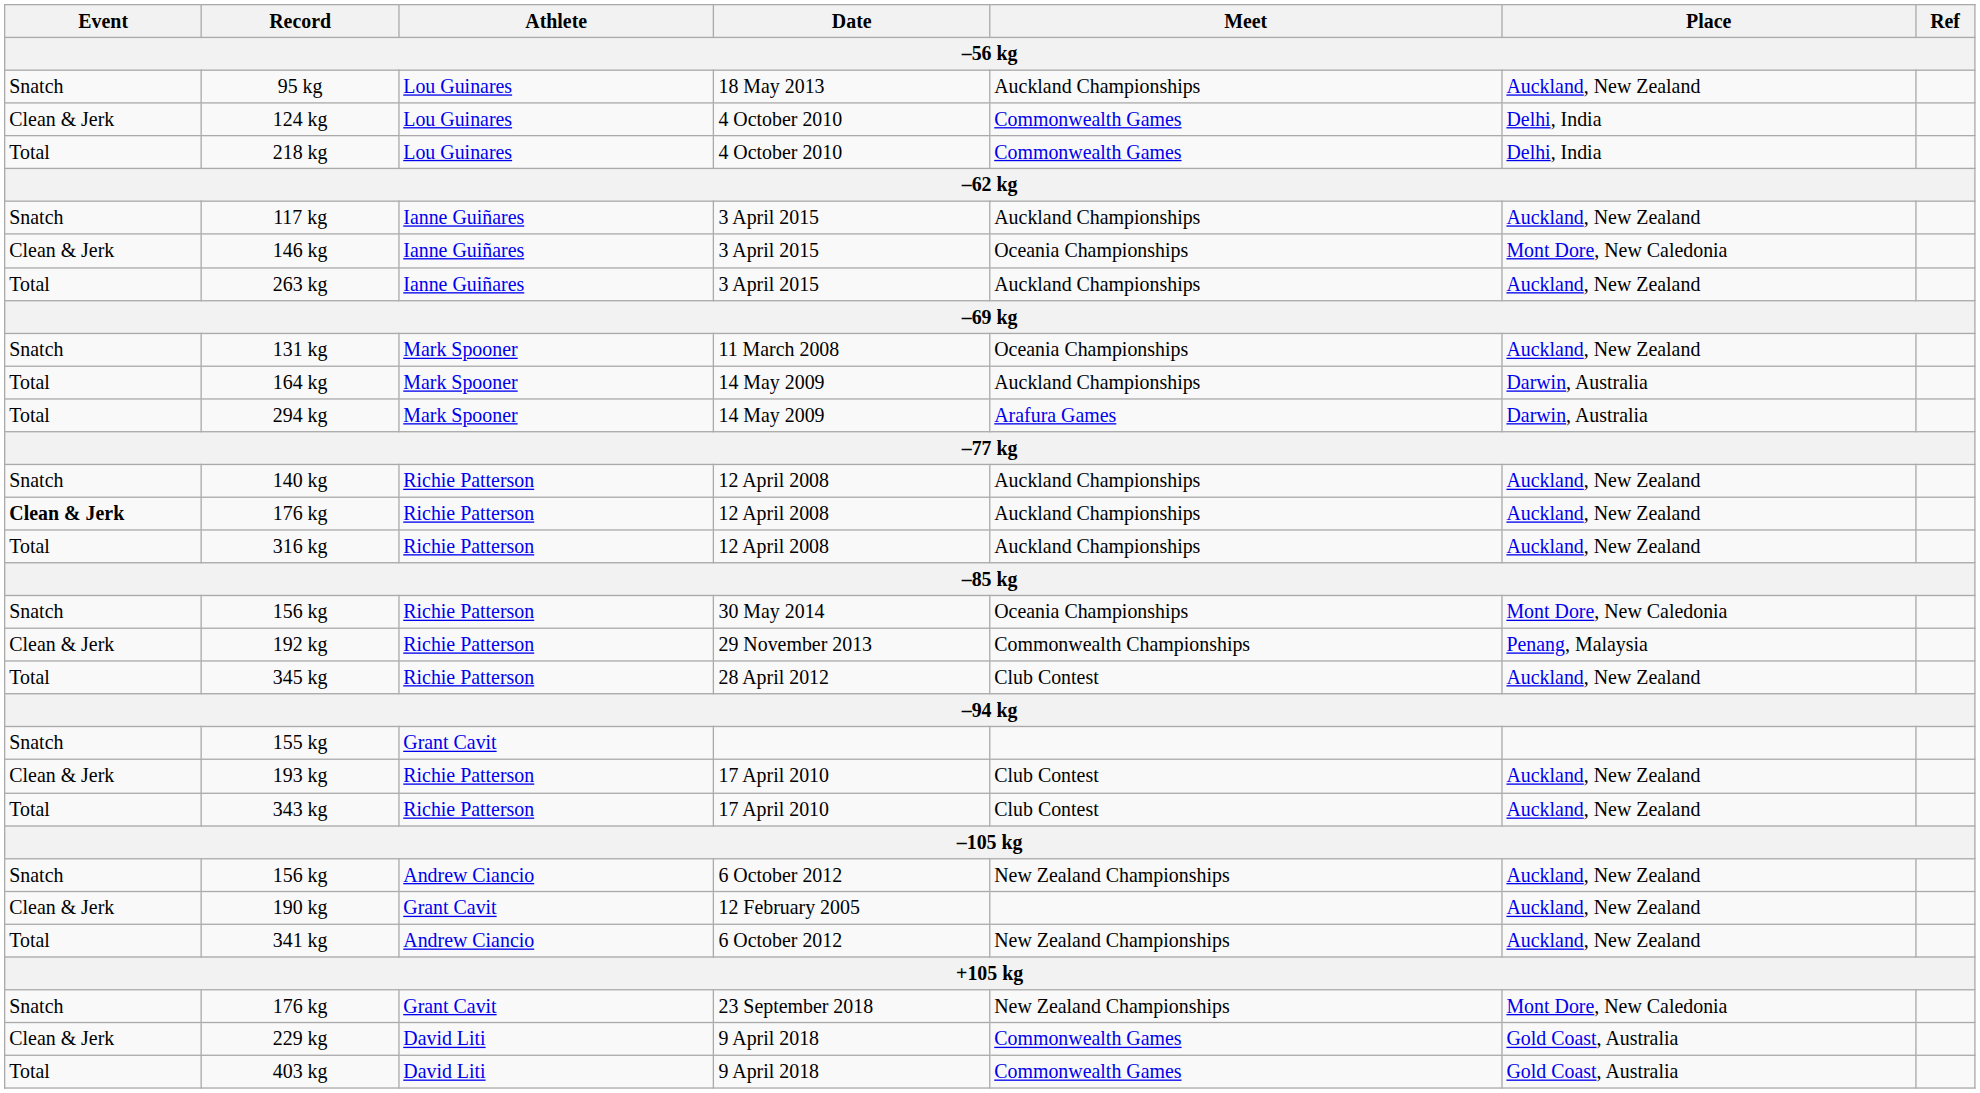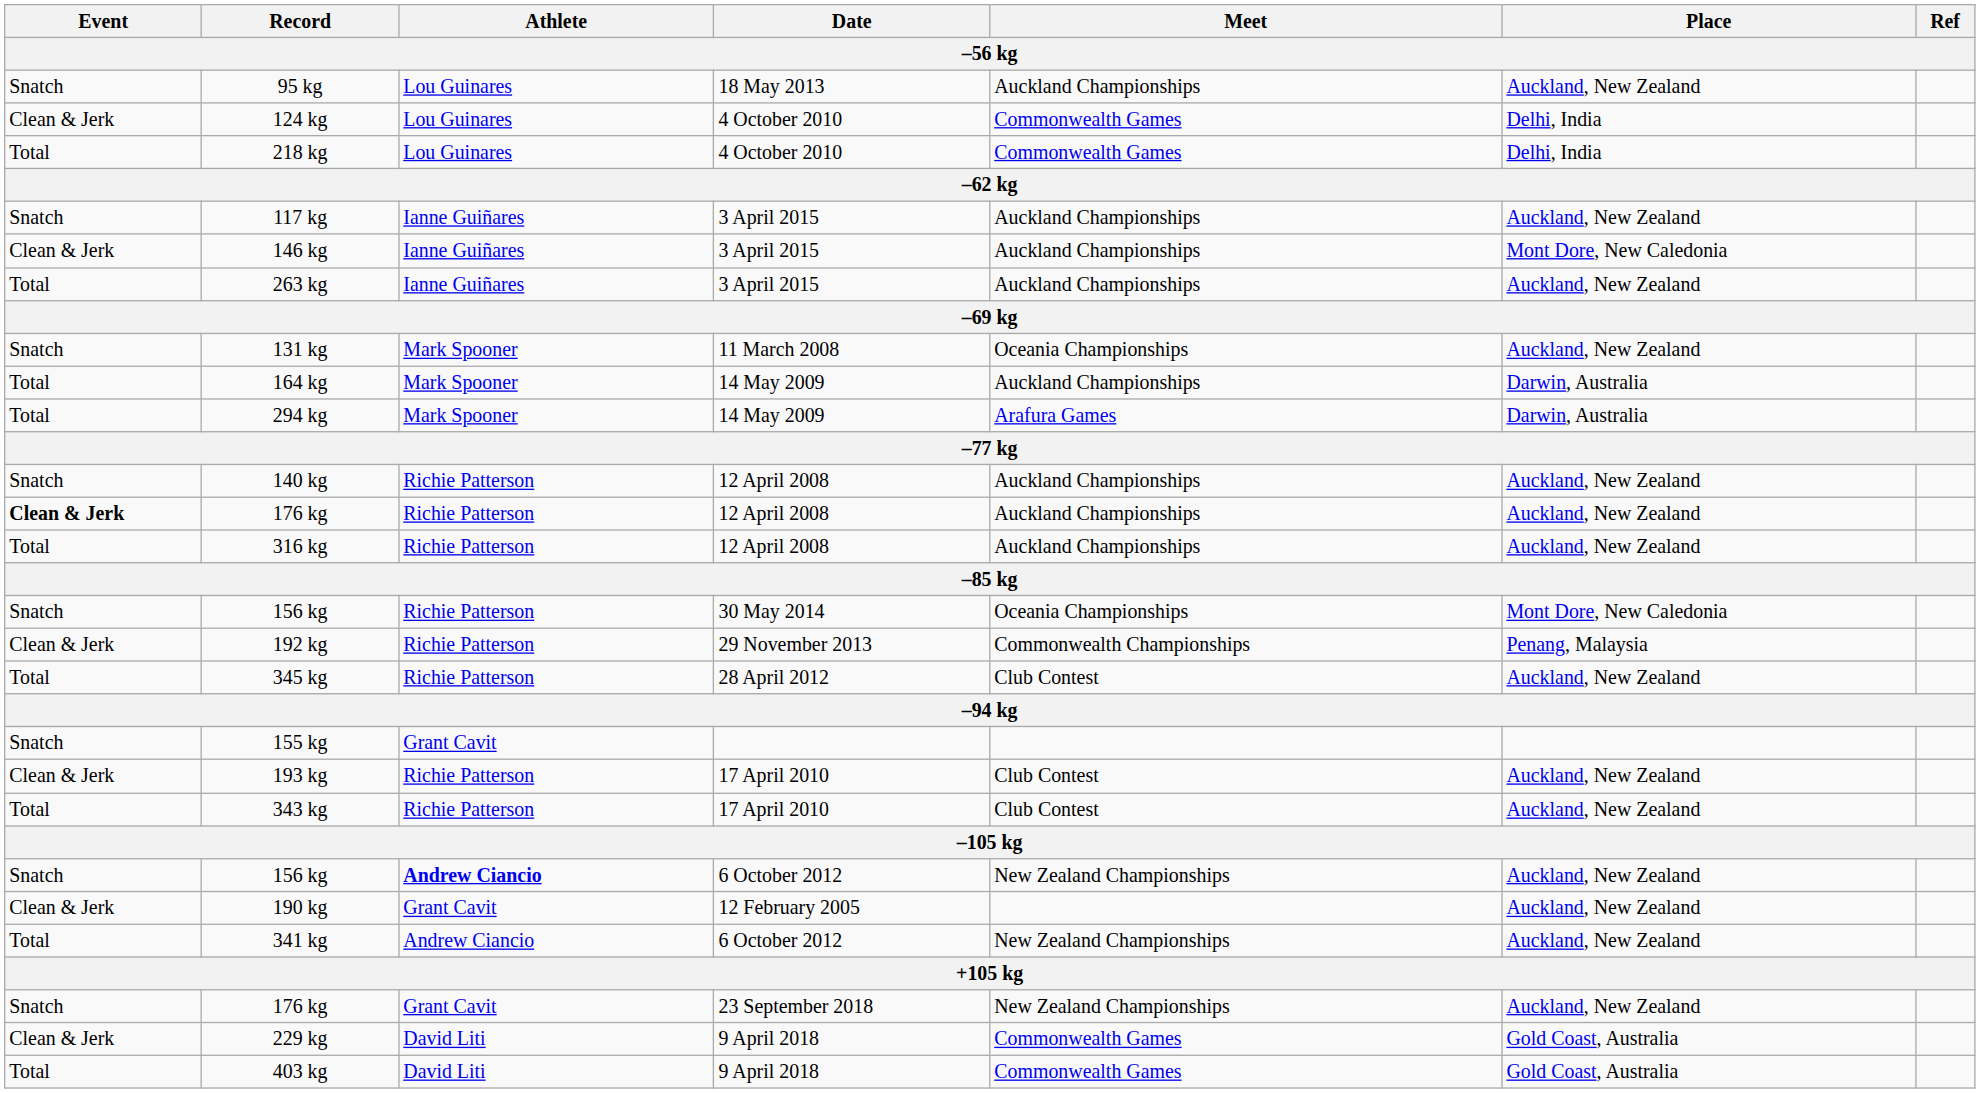146 kg | Meet: Oceania Championships -> Auckland Championships
156 kg / 6 October 2012 | Athlete: normal -> bold
176 kg / 23 September 2018 | Place: Mont Dore, New Caledonia -> Auckland, New Zealand
